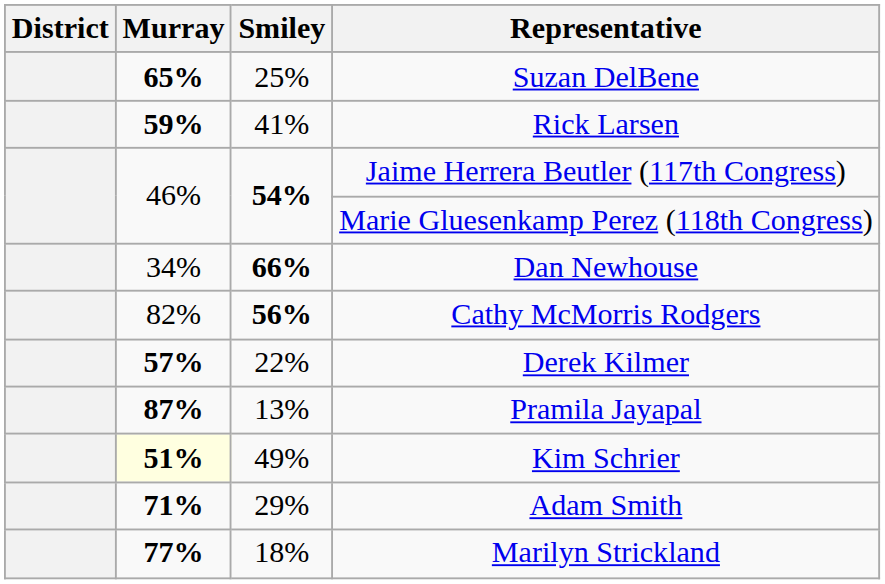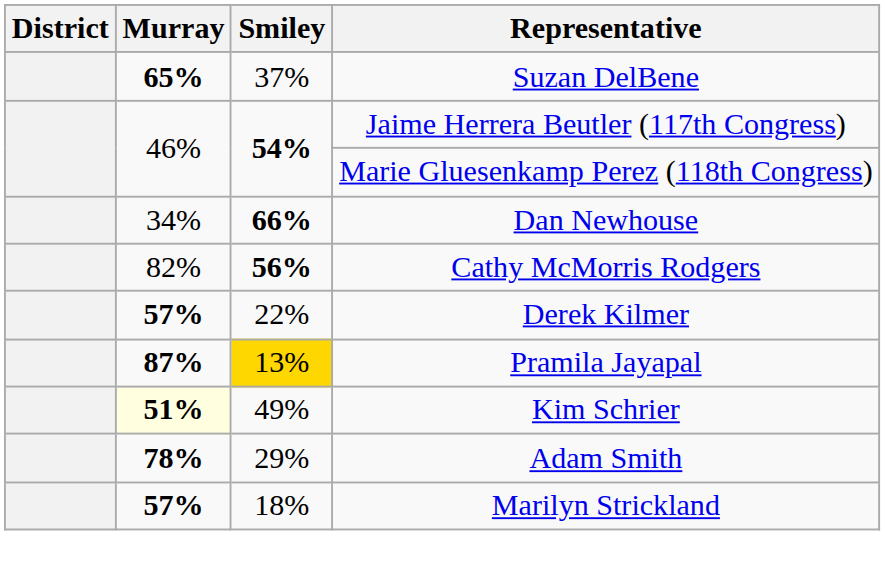Suzan DelBene | Smiley: 25% -> 37%
- row: 59% | 41% | Rick Larsen
Pramila Jayapal | Smiley: no background -> gold background
Adam Smith | Murray: 71% -> 78%
Marilyn Strickland | Murray: 77% -> 57%
